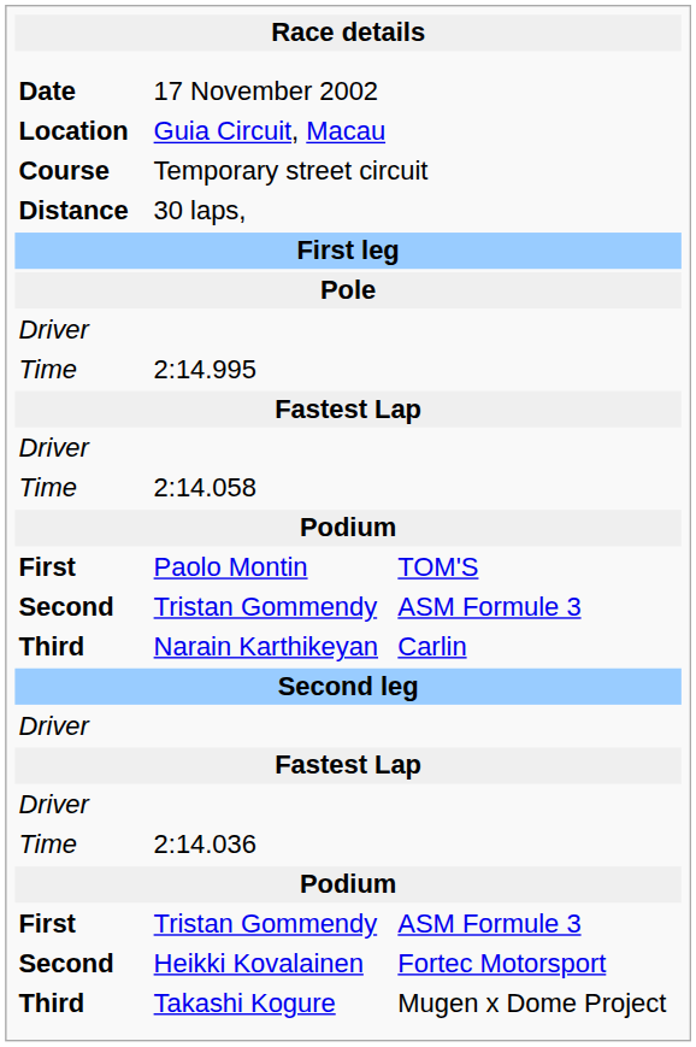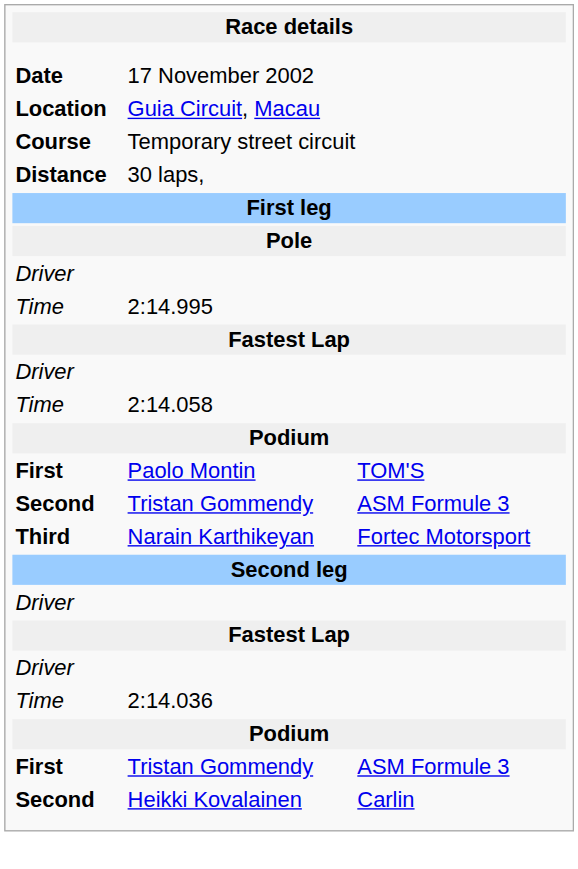Narain Karthikeyan | column 3: Carlin -> Fortec Motorsport
Heikki Kovalainen | column 3: Fortec Motorsport -> Carlin
- row: Third | Takashi Kogure | Mugen x Dome Project
